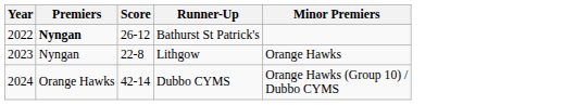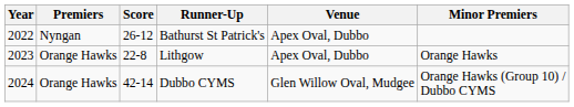+ column: Venue | Apex Oval, Dubbo | Apex Oval, Dubbo | Glen Willow Oval, Mudgee
Bathurst St Patrick's | Premiers: bold -> normal
Lithgow | Premiers: Nyngan -> Orange Hawks
